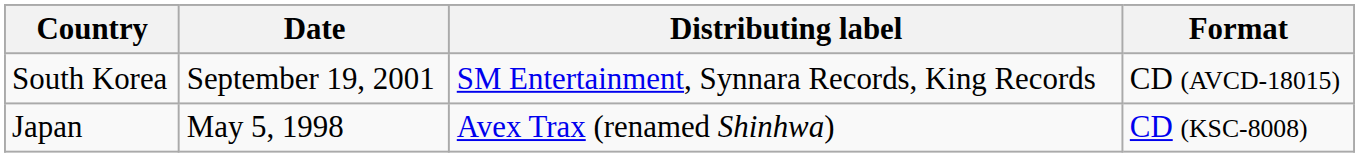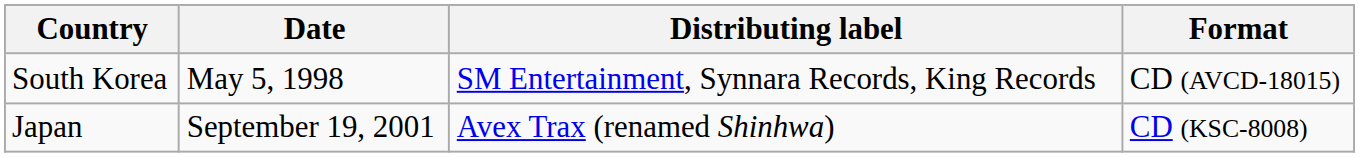South Korea | Date: September 19, 2001 -> May 5, 1998
Japan | Date: May 5, 1998 -> September 19, 2001
